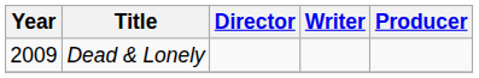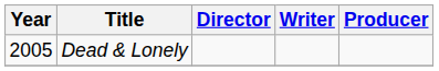Dead & Lonely | Year: 2009 -> 2005
